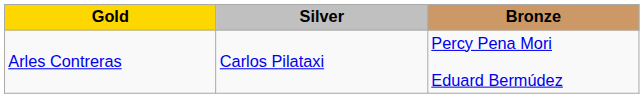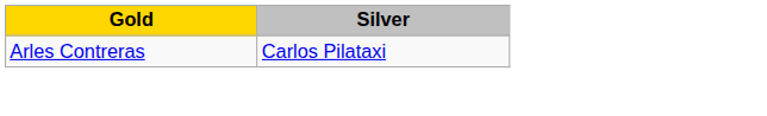- column: Bronze | Percy Pena Mori Eduard Bermúdez
